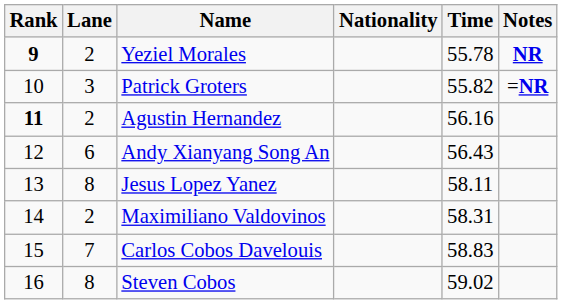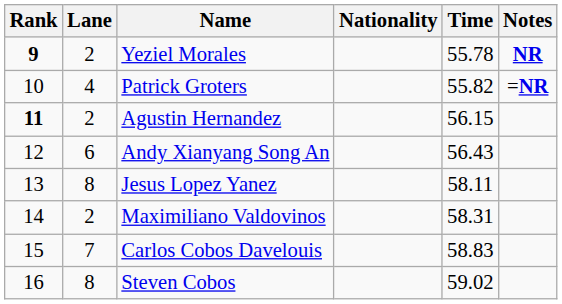Patrick Groters | Lane: 3 -> 4
Agustin Hernandez | Time: 56.16 -> 56.15
